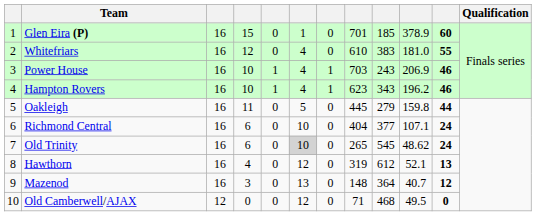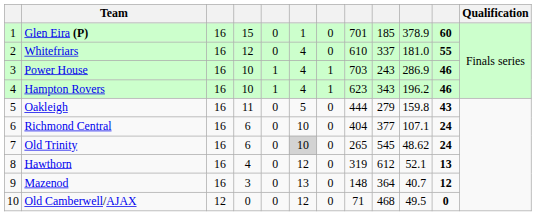Whitefriars | column 9: 383 -> 337
Power House | column 10: 206.9 -> 286.9
Oakleigh | column 8: 445 -> 444
Oakleigh | column 11: 44 -> 43
